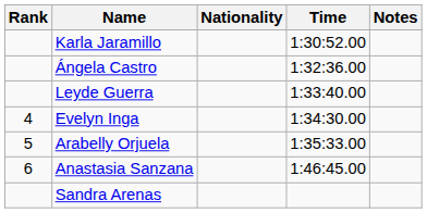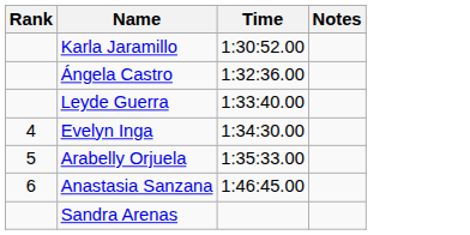- column: Nationality
